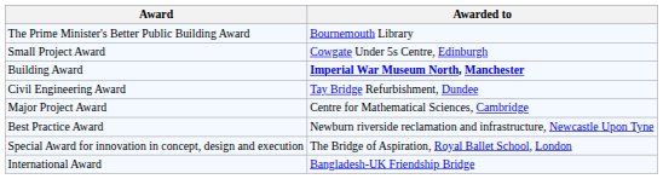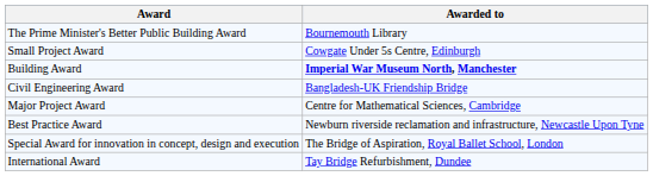Civil Engineering Award | Awarded to: Tay Bridge Refurbishment, Dundee -> Bangladesh-UK Friendship Bridge
International Award | Awarded to: Bangladesh-UK Friendship Bridge -> Tay Bridge Refurbishment, Dundee
